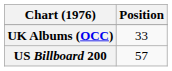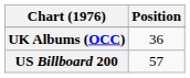UK Albums (OCC) | Position: 33 -> 36
